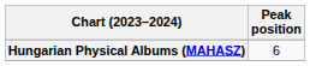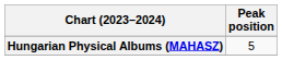Hungarian Physical Albums (MAHASZ) | Peak position: 6 -> 5
